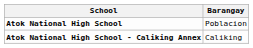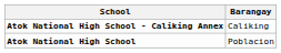rows swapped: Atok National High School <-> Atok National High School - Caliking Annex
